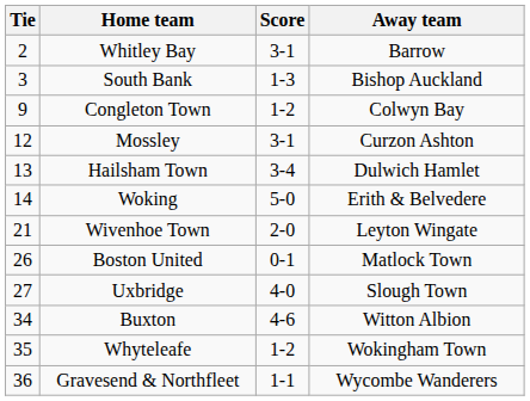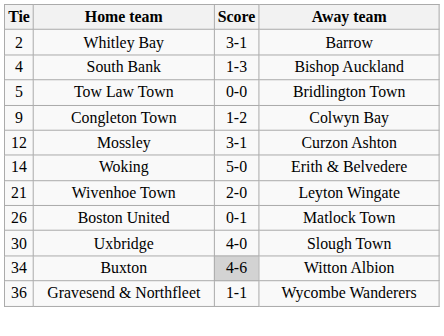South Bank | Tie: 3 -> 4
+ row: 5 | Tow Law Town | 0-0 | Bridlington Town
- row: 13 | Hailsham Town | 3-4 | Dulwich Hamlet
Uxbridge | Tie: 27 -> 30
Buxton | Score: no background -> lightgrey background
- row: 35 | Whyteleafe | 1-2 | Wokingham Town
